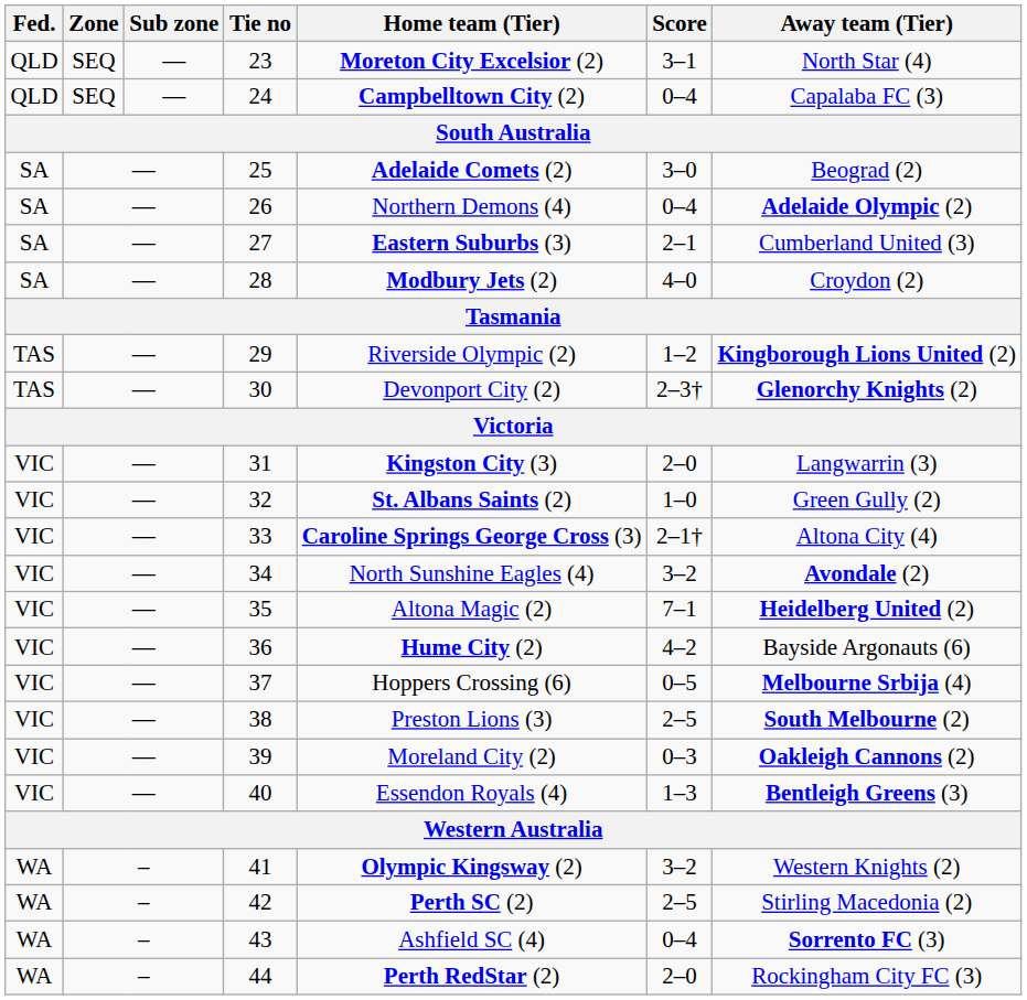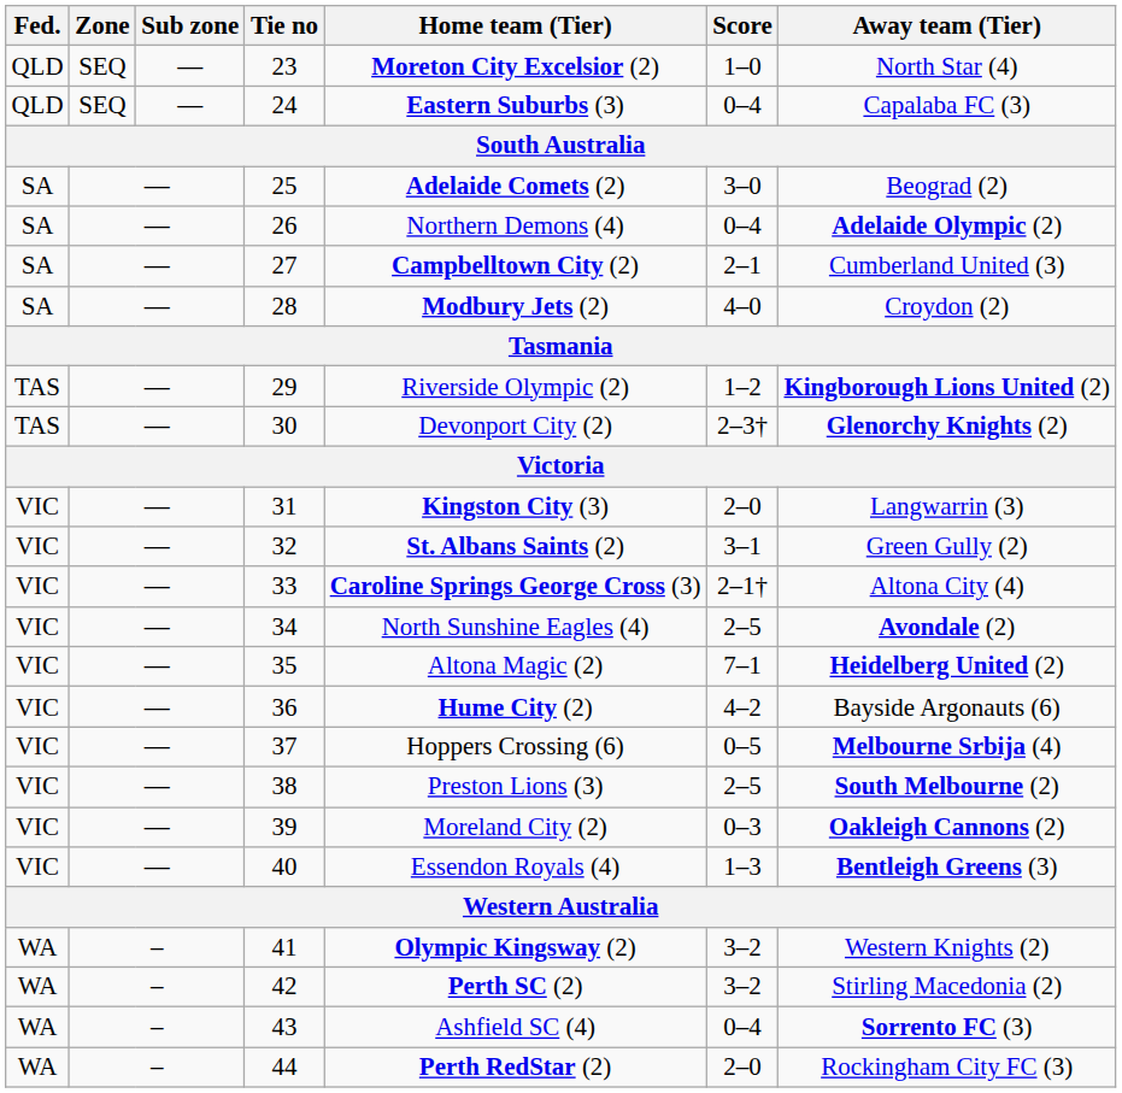23 | Score: 3–1 -> 1–0
24 | Home team (Tier): Campbelltown City (2) -> Eastern Suburbs (3)
27 | Home team (Tier): Eastern Suburbs (3) -> Campbelltown City (2)
32 | Score: 1–0 -> 3–1
34 | Score: 3–2 -> 2–5
42 | Score: 2–5 -> 3–2
